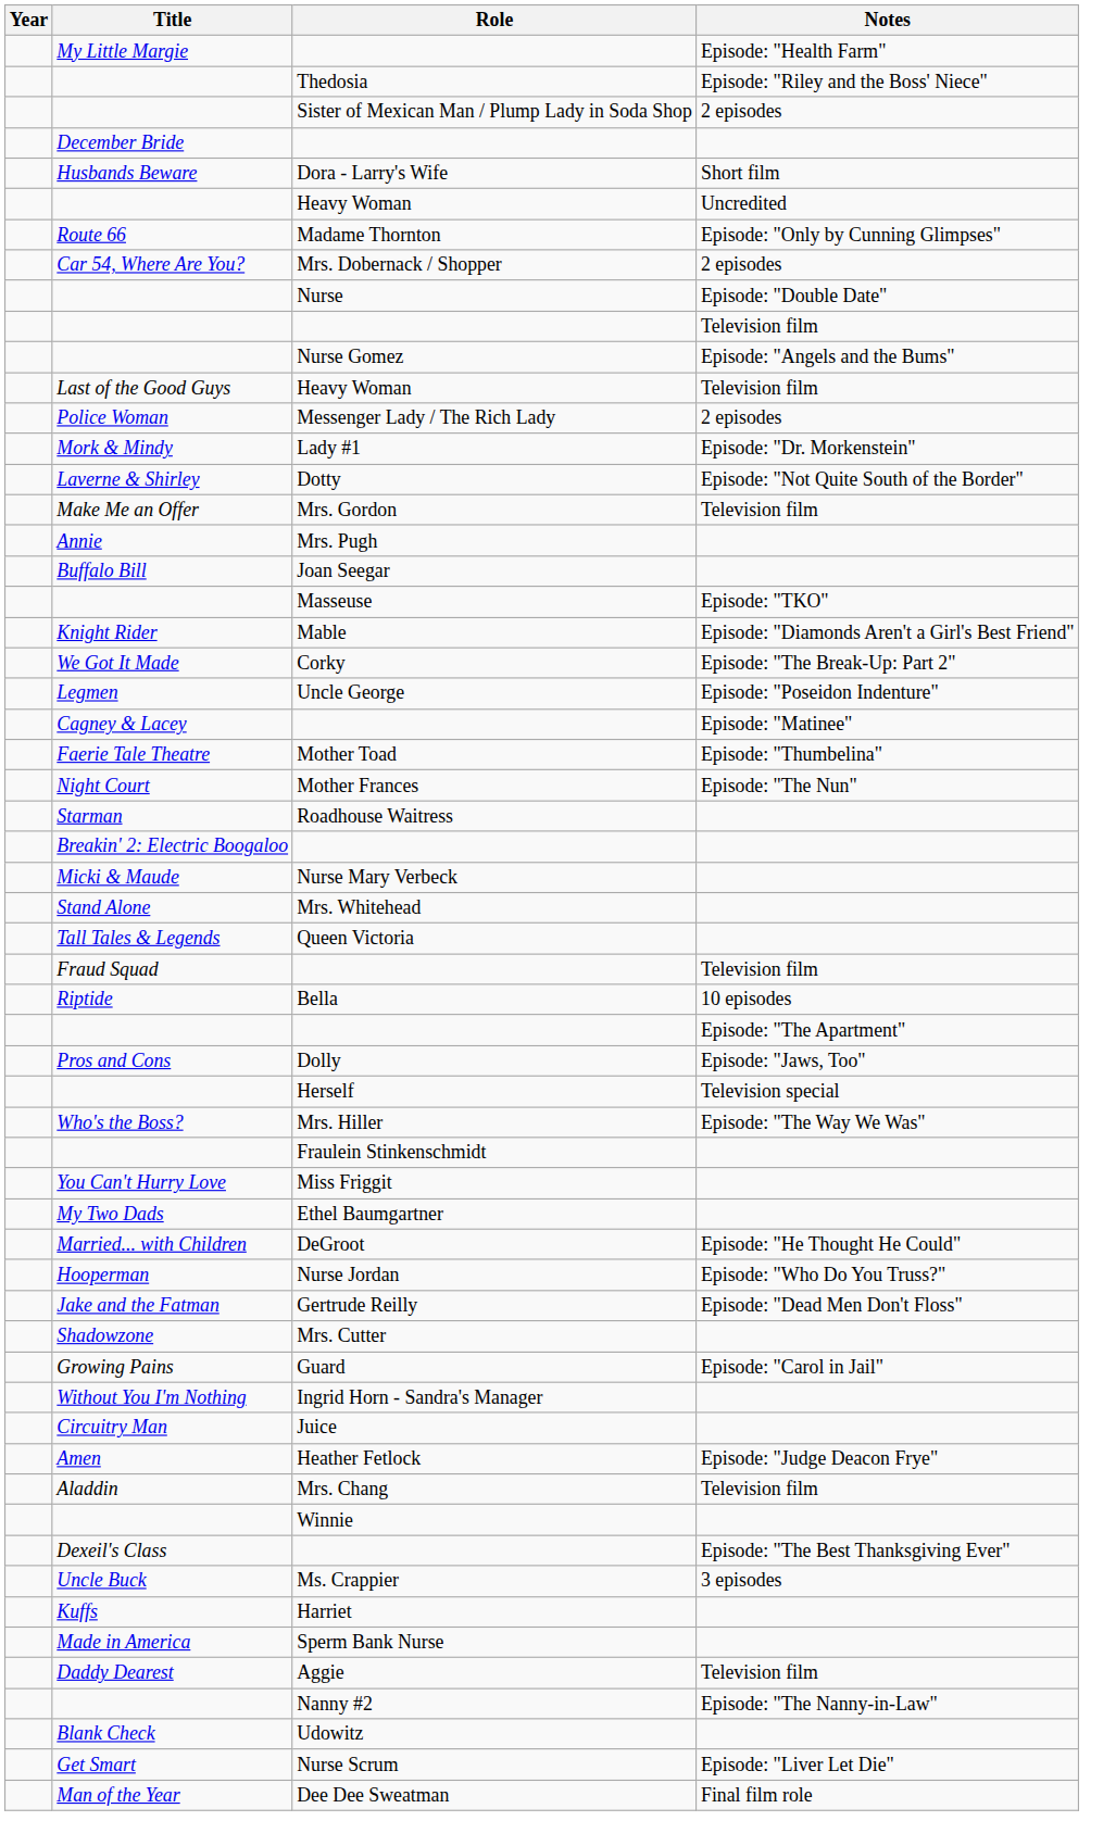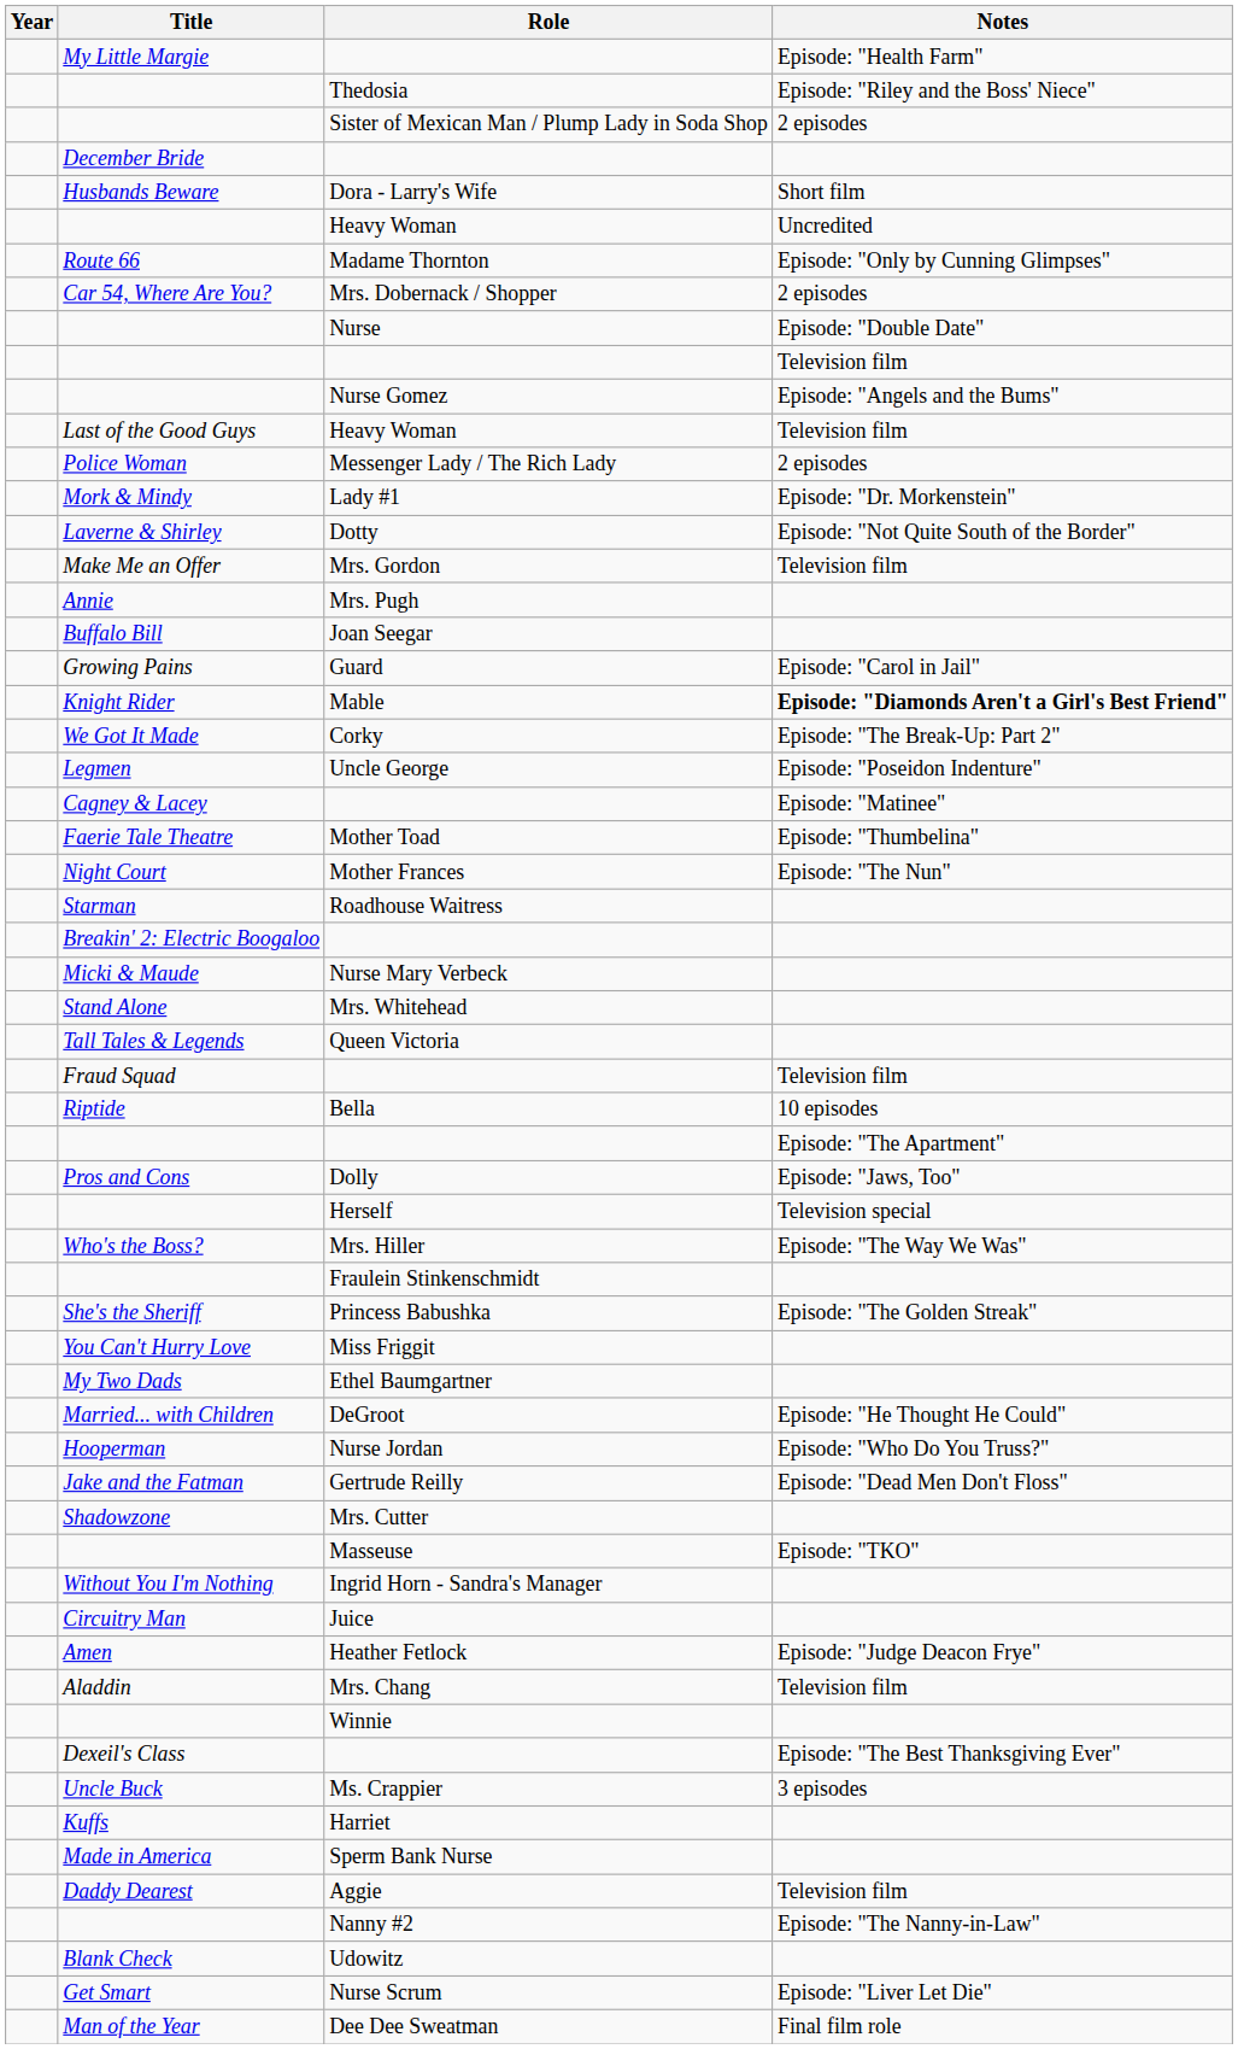rows swapped: Masseuse <-> Guard
Mable | Notes: normal -> bold
+ row: She's the Sheriff | Princess Babushka | Episode: "The Golden Streak"
